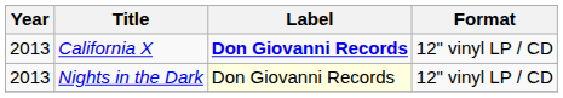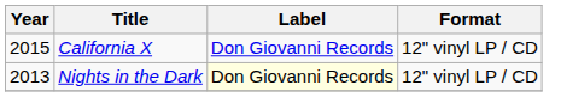California X | Year: 2013 -> 2015
California X | Label: bold -> normal
